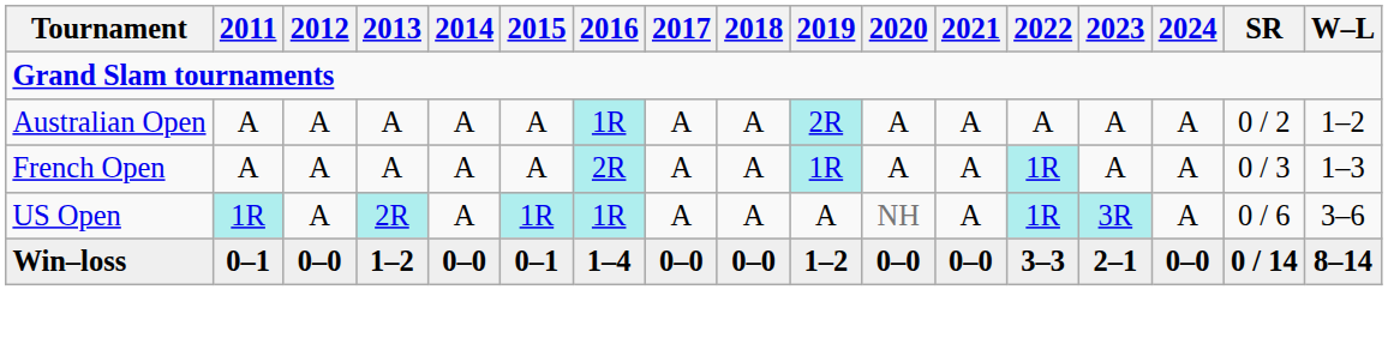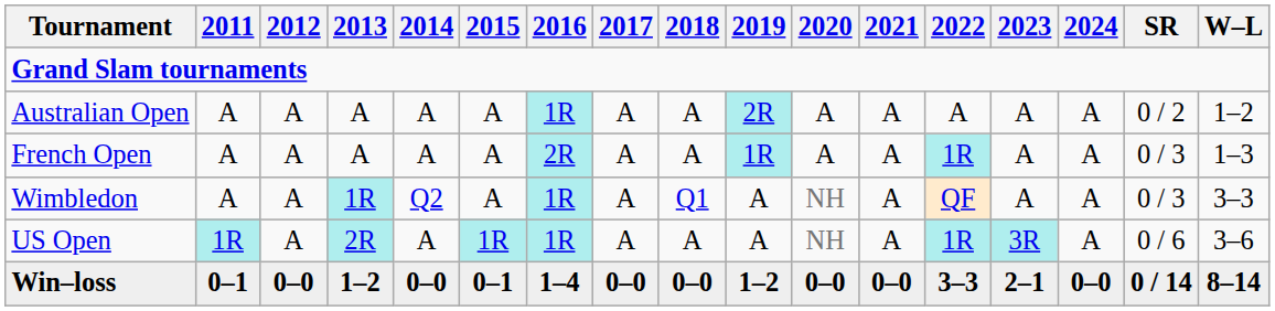+ row: Wimbledon | A | A | 1R | Q2 | A | 1R | A | Q1 | A | NH | A | QF | A | A | 0 / 3 | 3–3
